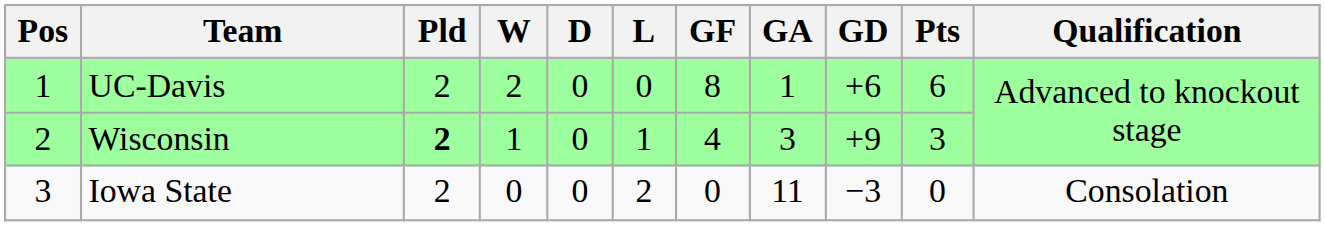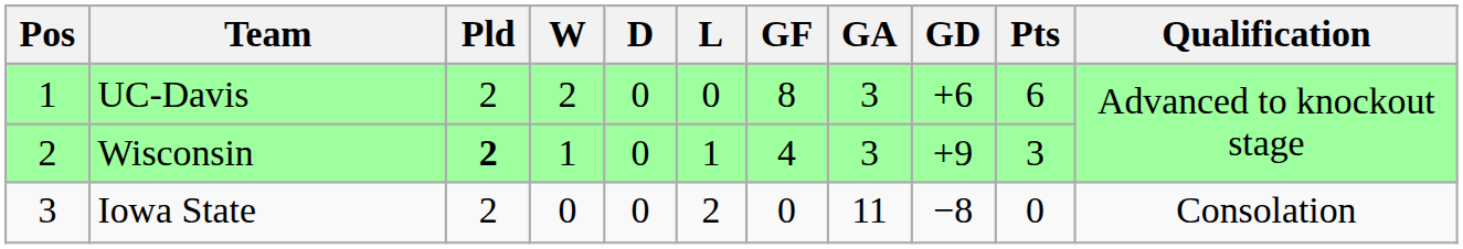UC-Davis | GA: 1 -> 3
Iowa State | GD: −3 -> −8
